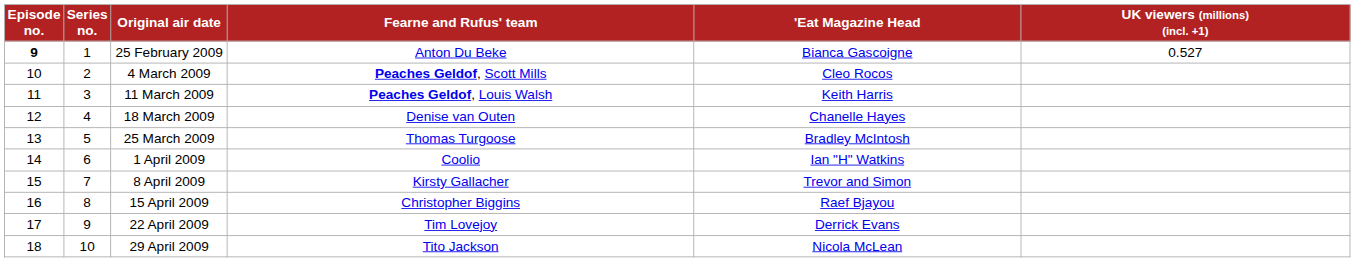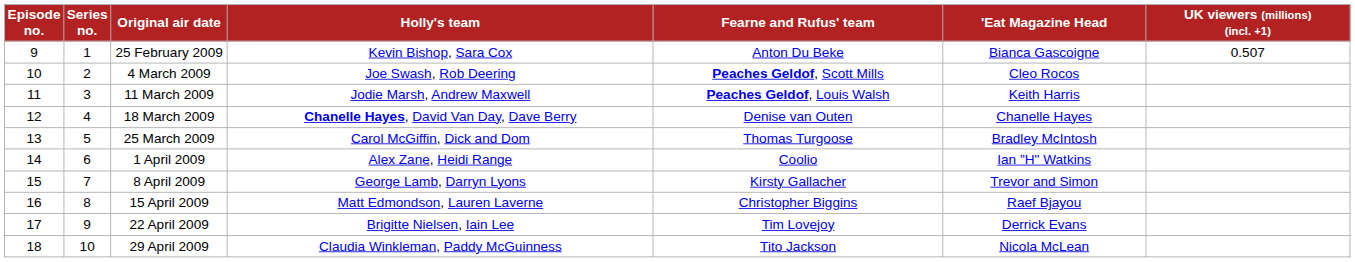+ column: Holly's team | Kevin Bishop, Sara Cox | Joe Swash, Rob Deering | Jodie Marsh, Andrew Maxwell | Chanelle Hayes, David Van Day, Dave Berry | Carol McGiffin, Dick and Dom | Alex Zane, Heidi Range | George Lamb, Darryn Lyons | Matt Edmondson, Lauren Laverne | Brigitte Nielsen, Iain Lee | Claudia Winkleman, Paddy McGuinness
25 February 2009 | Episode no.: bold -> normal
25 February 2009 | UK viewers (millions) (incl. +1): 0.527 -> 0.507
